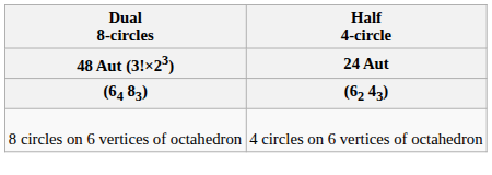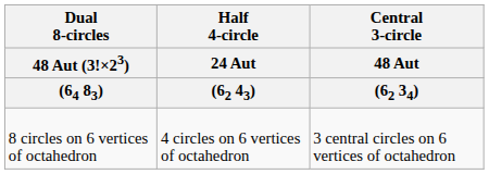+ column: Central 3-circle | 48 Aut | (62 34) | 3 central circles on 6 vertices of octahedron
